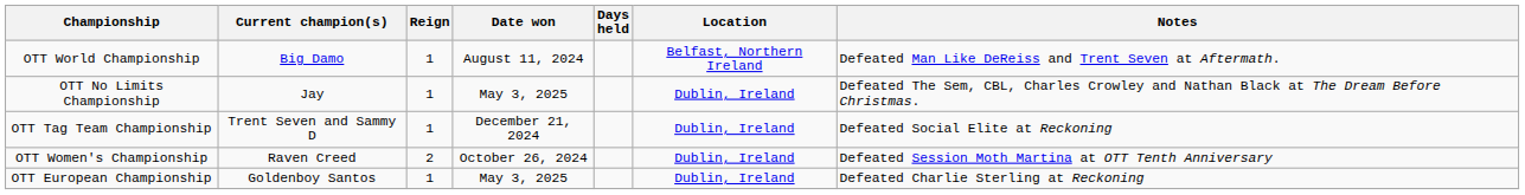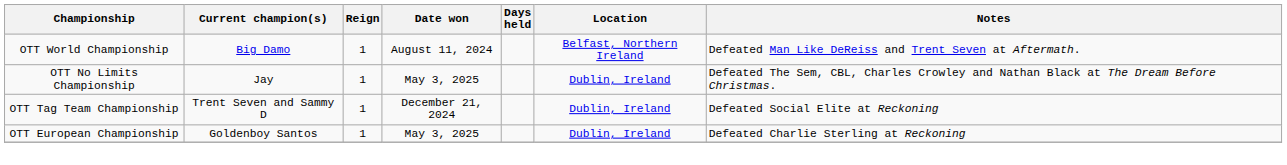- row: OTT Women's Championship | Raven Creed | 2 | October 26, 2024 | Dublin, Ireland | Defeated Session Moth Martina at OTT Tenth Anniversary
